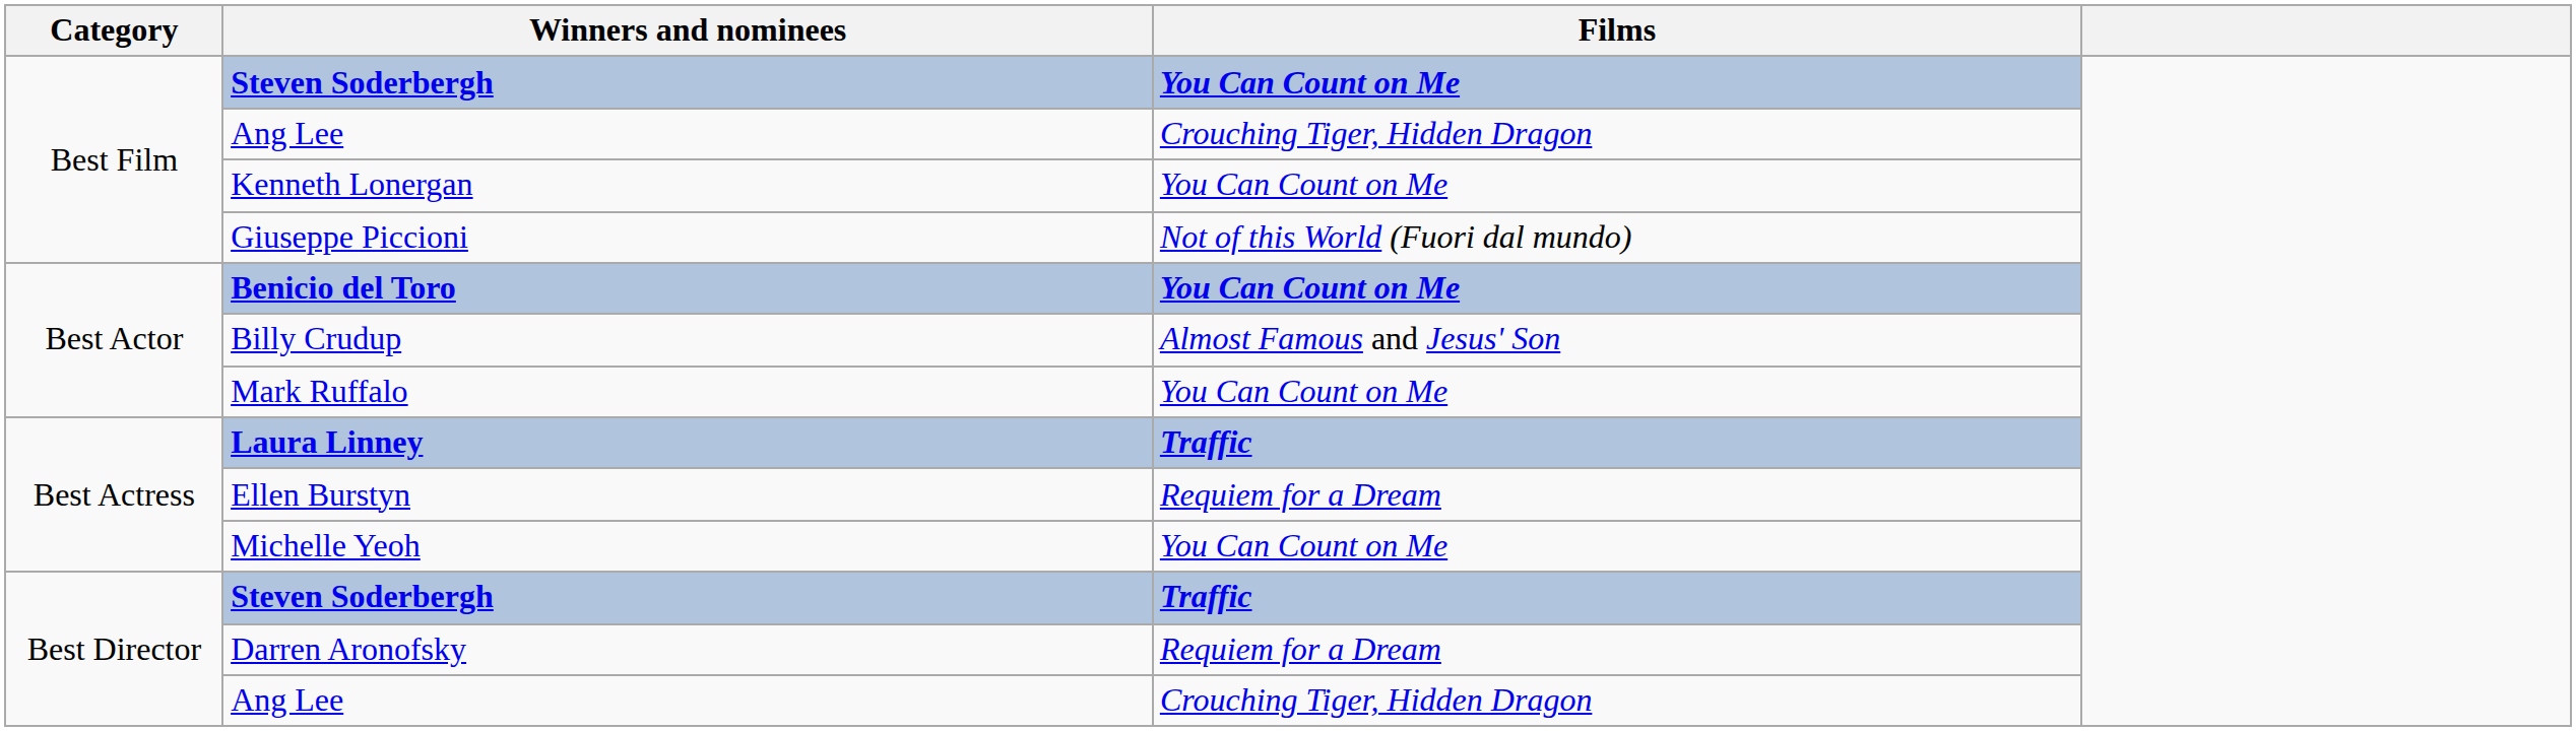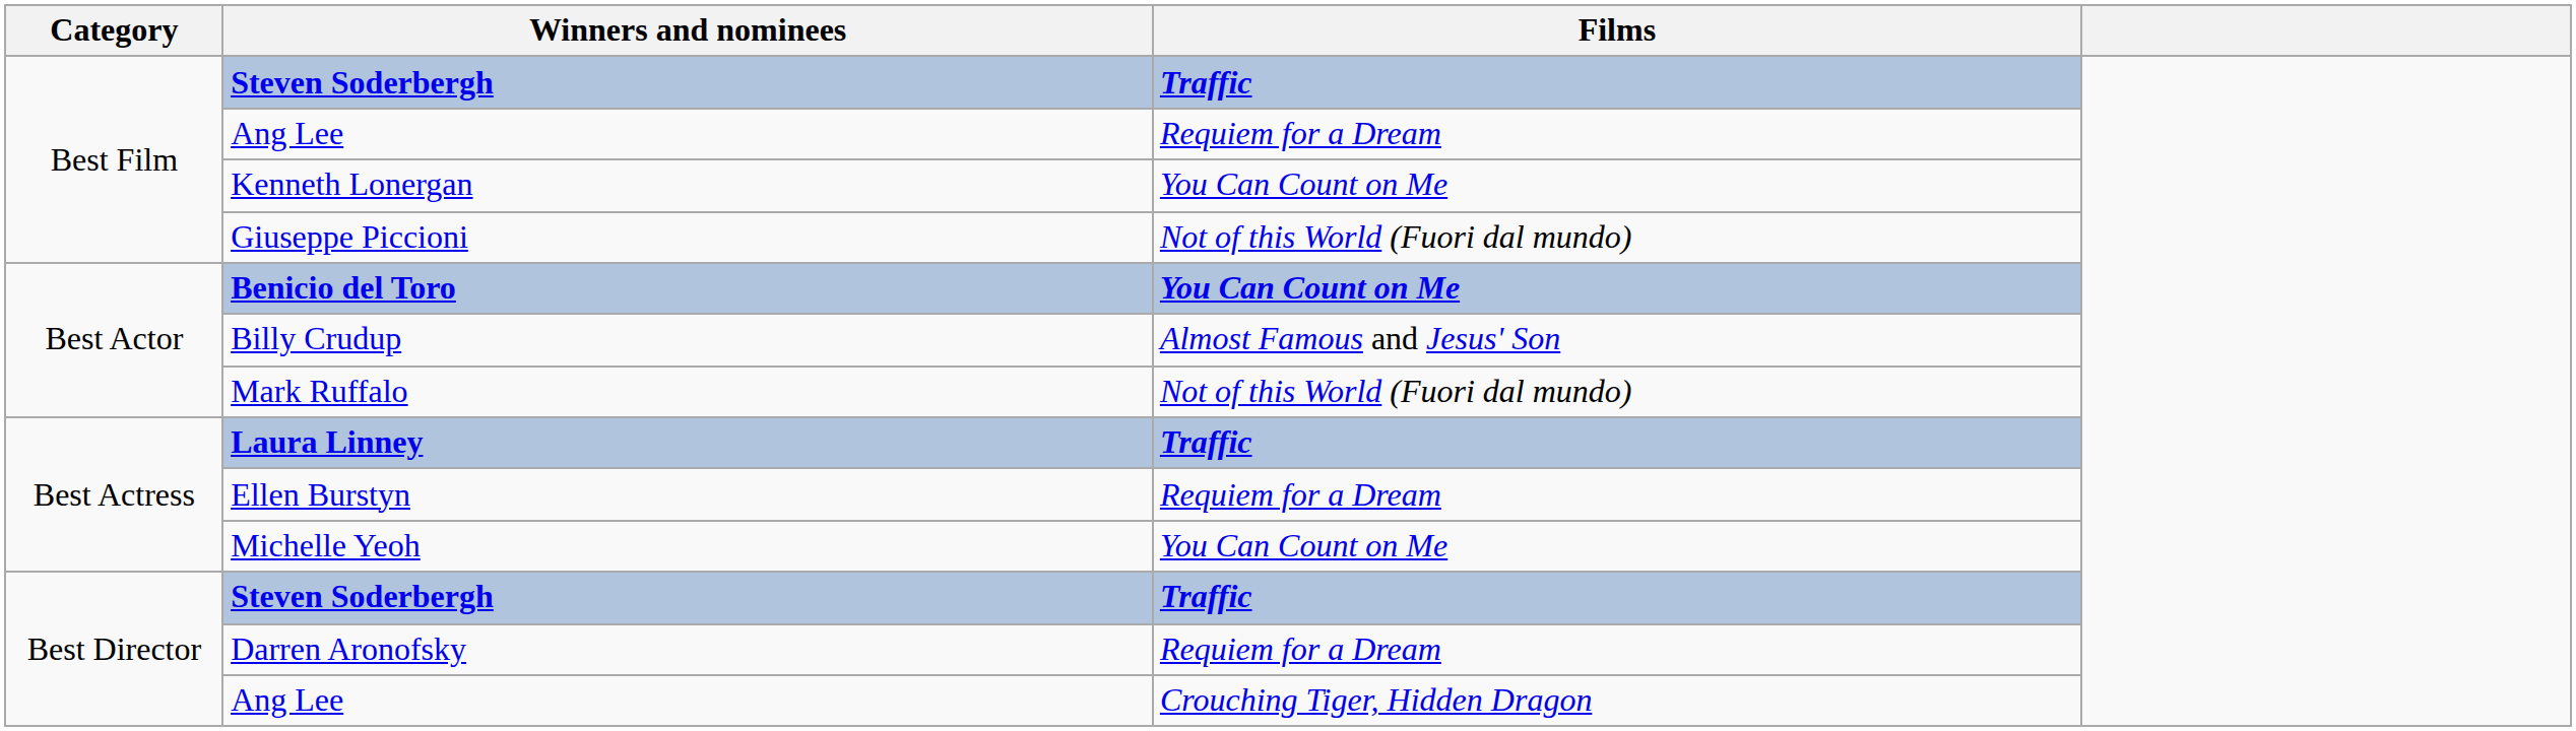Best Film / Steven Soderbergh | Films: You Can Count on Me -> Traffic
Best Film / Ang Lee | Films: Crouching Tiger, Hidden Dragon -> Requiem for a Dream
Mark Ruffalo | Films: You Can Count on Me -> Not of this World (Fuori dal mundo)
